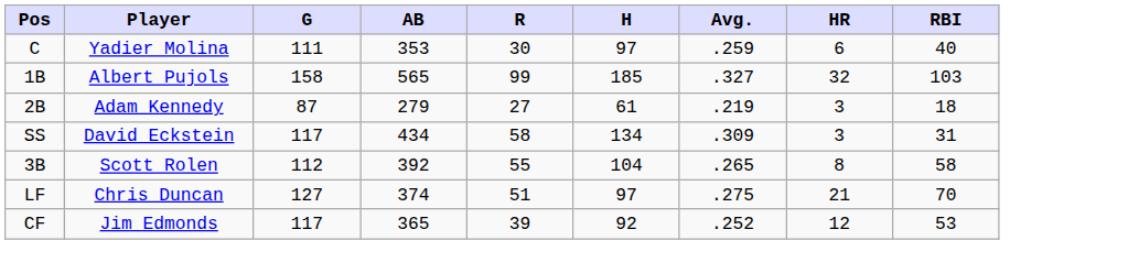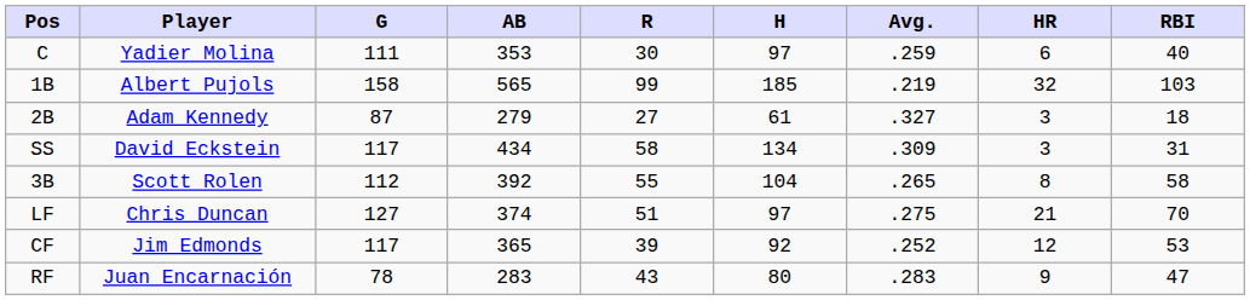1B | Avg.: .327 -> .219
2B | Avg.: .219 -> .327
+ row: RF | Juan Encarnación | 78 | 283 | 43 | 80 | .283 | 9 | 47
